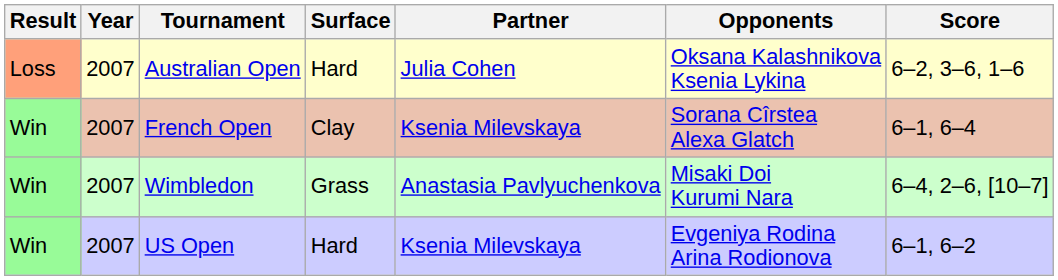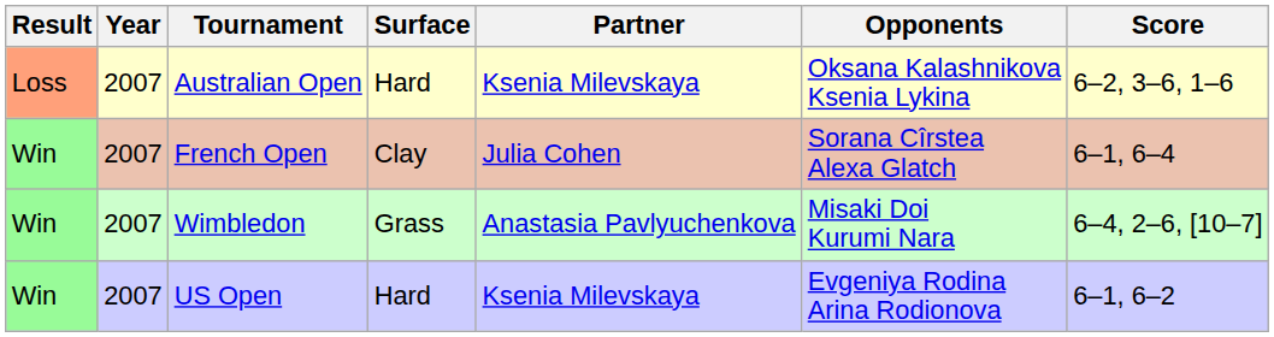Australian Open | Partner: Julia Cohen -> Ksenia Milevskaya
French Open | Partner: Ksenia Milevskaya -> Julia Cohen
